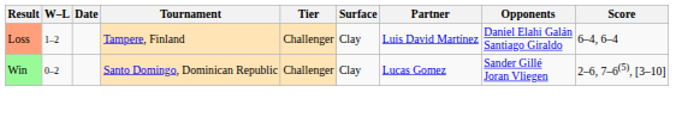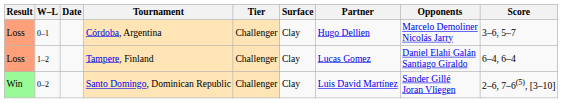+ row: Loss | 0–1 | Córdoba, Argentina | Challenger | Clay | Hugo Dellien | Marcelo Demoliner Nicolás Jarry | 3–6, 5–7
Tampere, Finland | Partner: Luis David Martínez -> Lucas Gomez
Santo Domingo, Dominican Republic | Partner: Lucas Gomez -> Luis David Martínez
